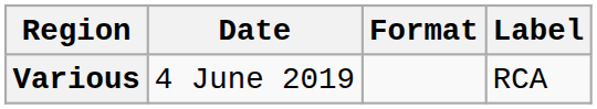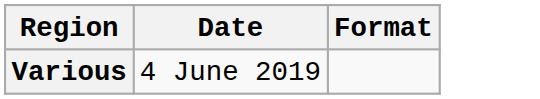- column: Label | RCA
